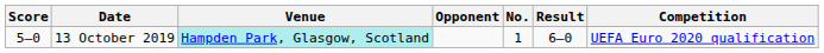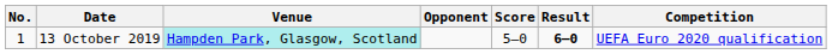columns swapped: No. <-> Score
13 October 2019 | Result: normal -> bold
